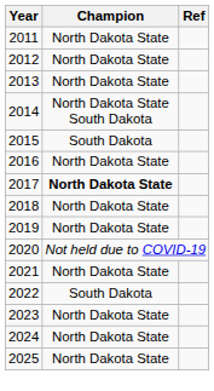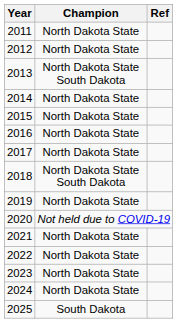2013 | Champion: North Dakota State -> North Dakota State South Dakota
2014 | Champion: North Dakota State South Dakota -> North Dakota State
2015 | Champion: South Dakota -> North Dakota State
2017 | Champion: bold -> normal
2018 | Champion: North Dakota State -> North Dakota State South Dakota
2022 | Champion: South Dakota -> North Dakota State
2025 | Champion: North Dakota State -> South Dakota
